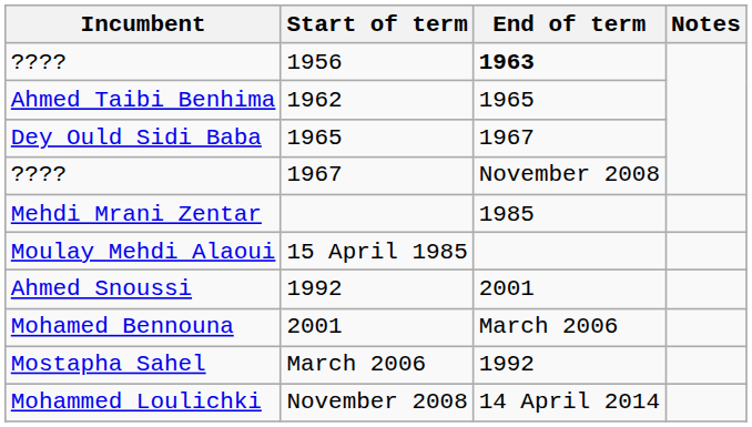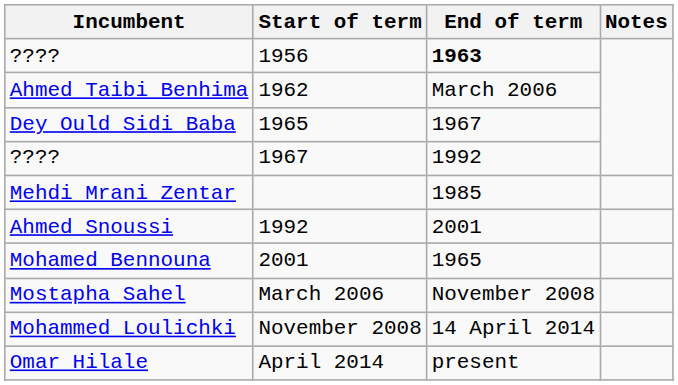Ahmed Taibi Benhima | End of term: 1965 -> March 2006
???? / 1967 | End of term: November 2008 -> 1992
- row: Moulay Mehdi Alaoui | 15 April 1985
Mohamed Bennouna | End of term: March 2006 -> 1965
Mostapha Sahel | End of term: 1992 -> November 2008
+ row: Omar Hilale | April 2014 | present
